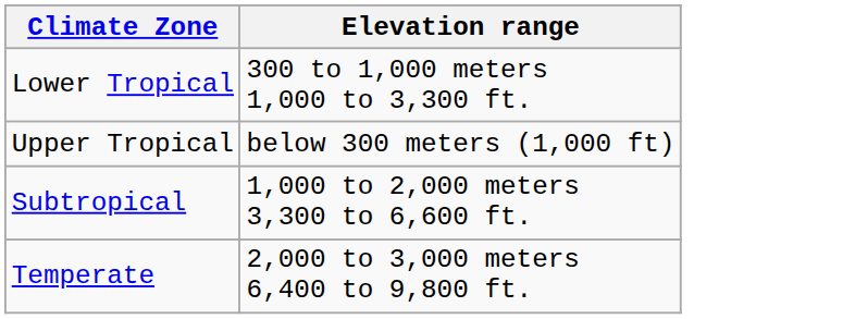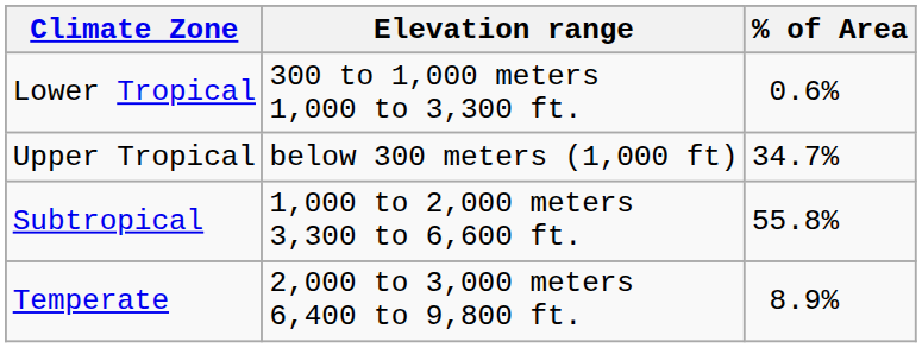+ column: % of Area | 0.6% | 34.7% | 55.8% | 8.9%
